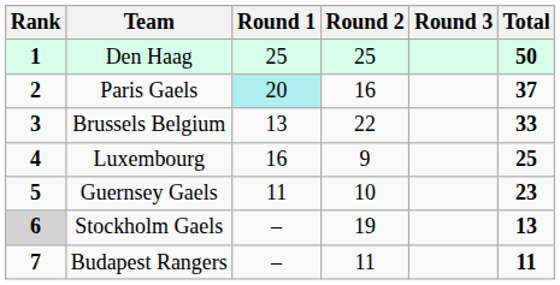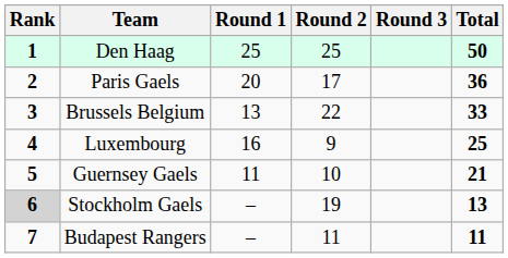Paris Gaels | Round 1: paleturquoise background -> no background
Paris Gaels | Round 2: 16 -> 17
Paris Gaels | Total: 37 -> 36
Guernsey Gaels | Total: 23 -> 21
